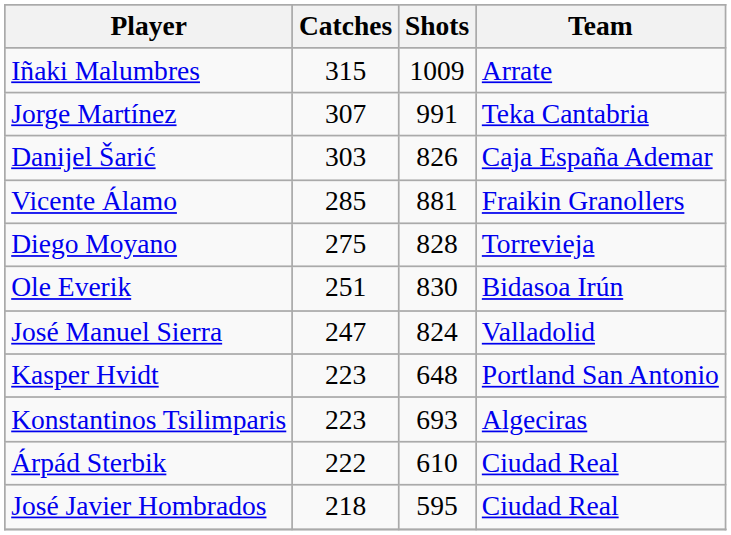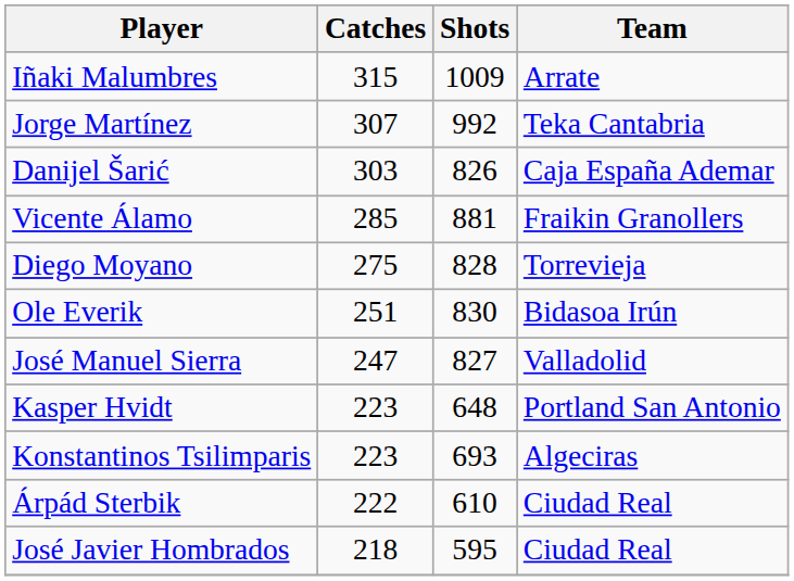Jorge Martínez | Shots: 991 -> 992
José Manuel Sierra | Shots: 824 -> 827
